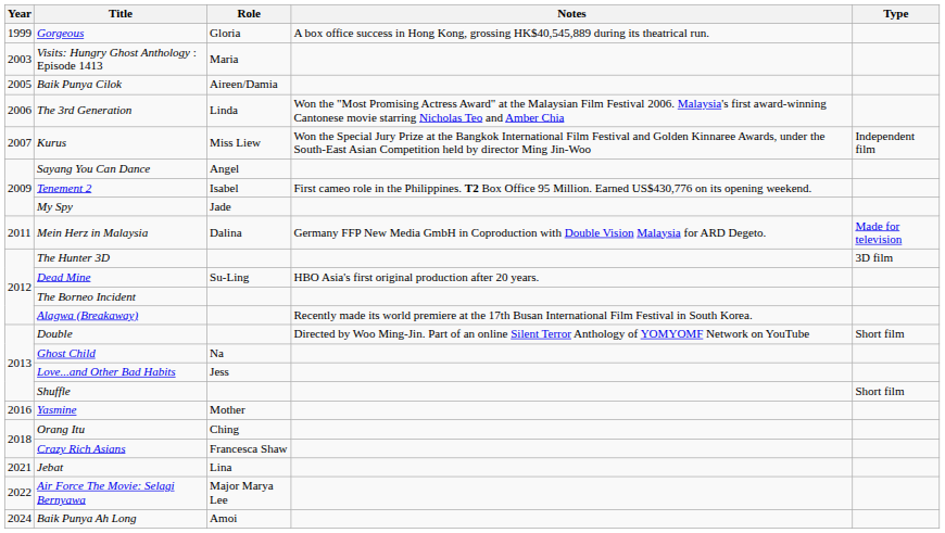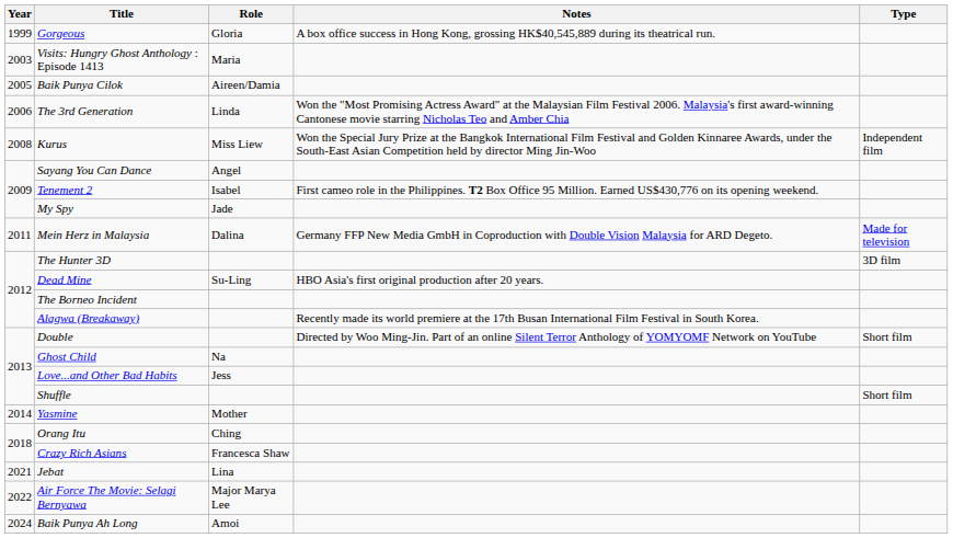Kurus | Year: 2007 -> 2008
Yasmine | Year: 2016 -> 2014
